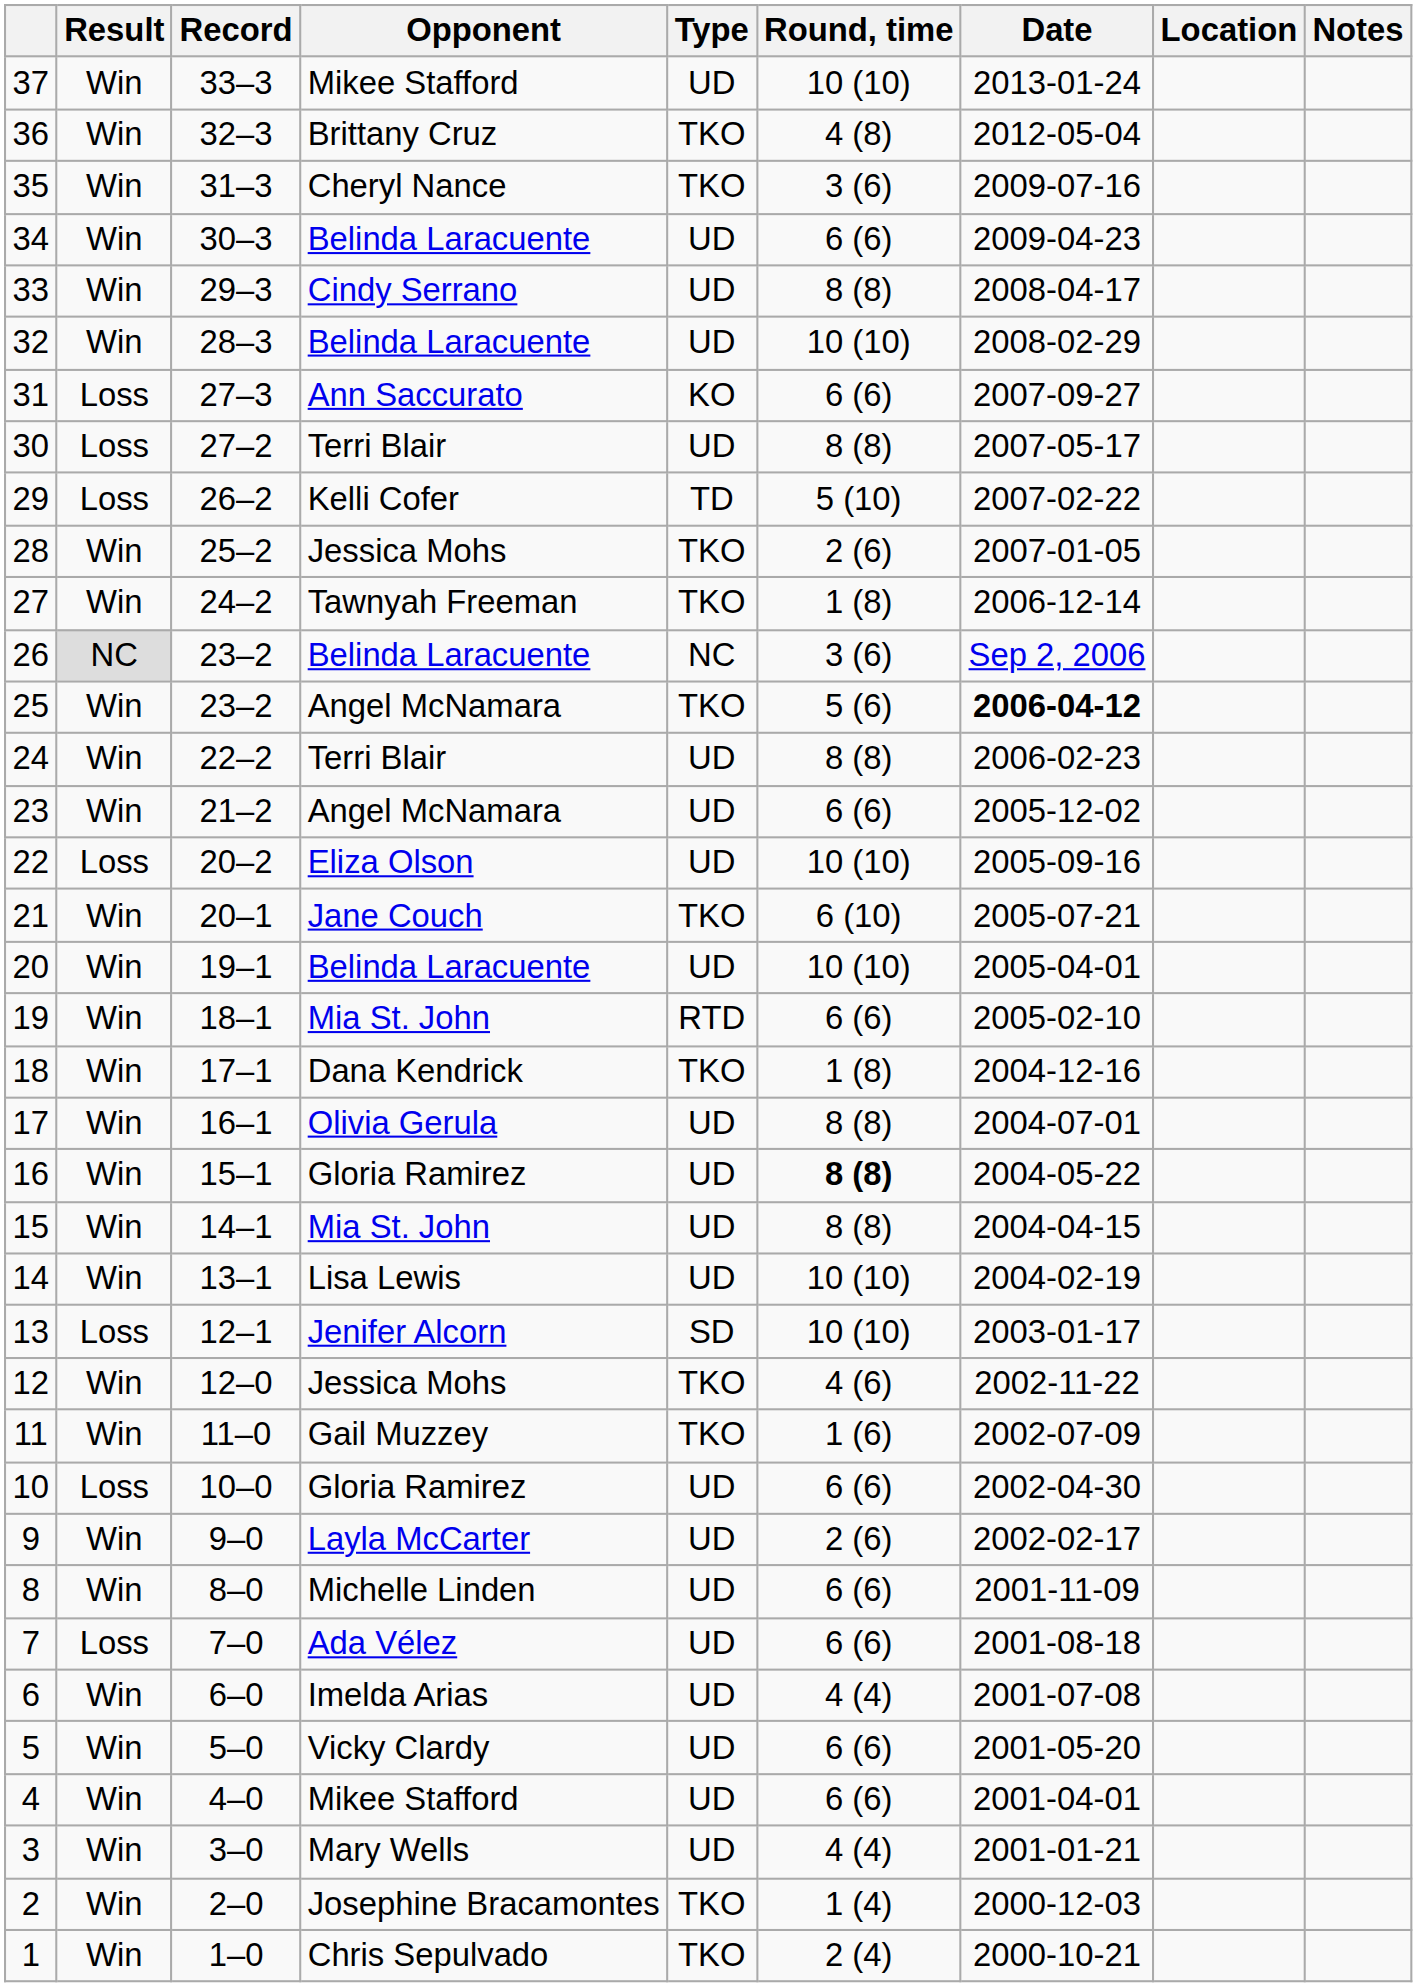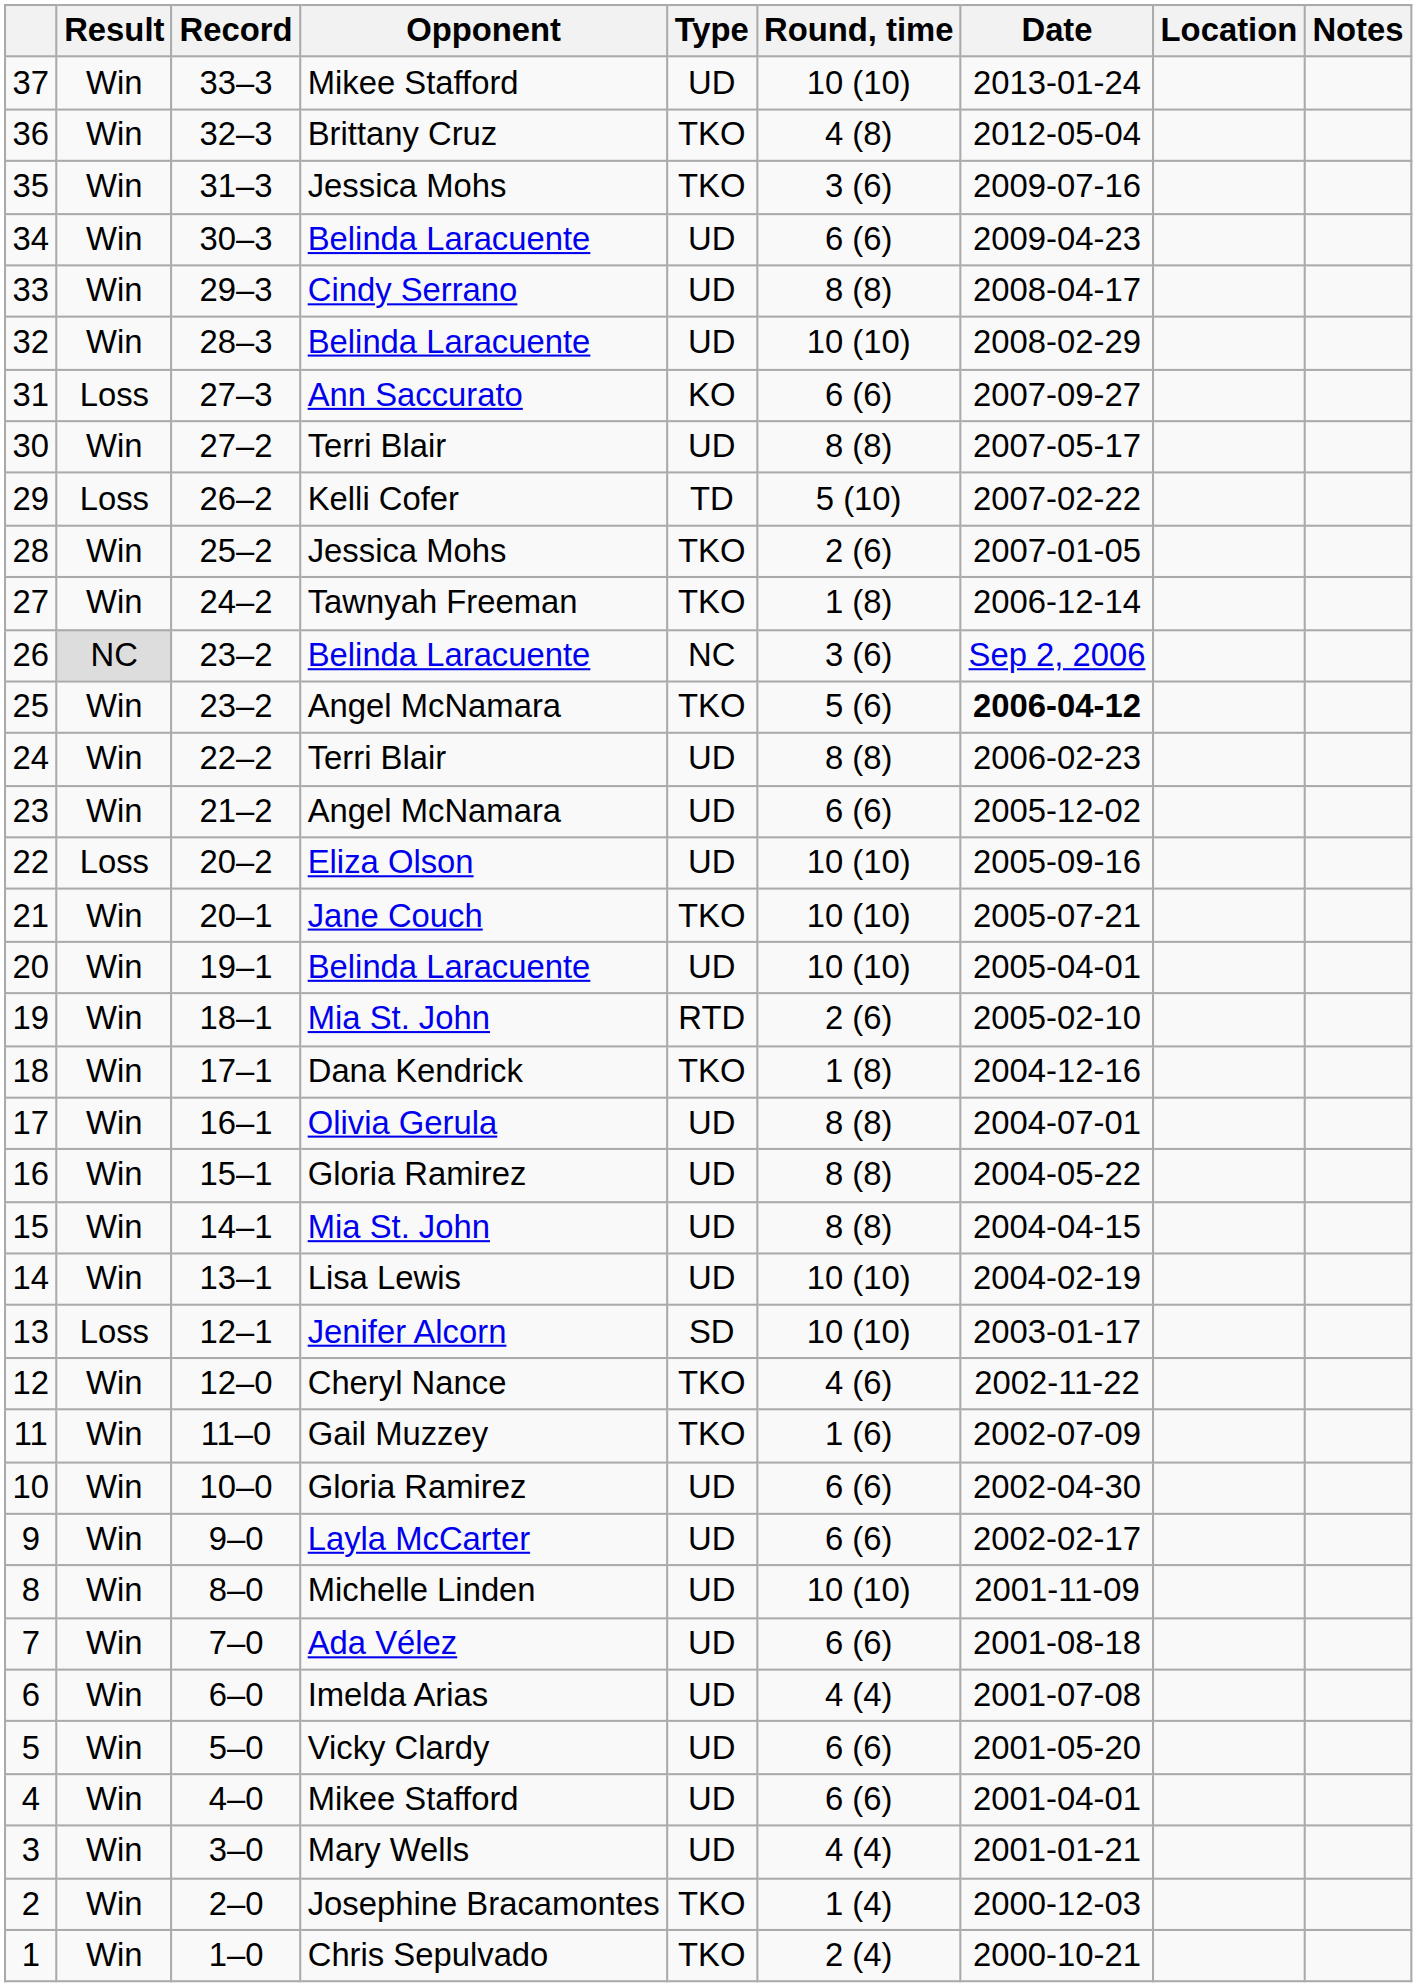35 | Opponent: Cheryl Nance -> Jessica Mohs
30 | Result: Loss -> Win
21 | Round, time: 6 (10) -> 10 (10)
19 | Round, time: 6 (6) -> 2 (6)
16 | Round, time: bold -> normal
12 | Opponent: Jessica Mohs -> Cheryl Nance
10 | Result: Loss -> Win
9 | Round, time: 2 (6) -> 6 (6)
8 | Round, time: 6 (6) -> 10 (10)
7 | Result: Loss -> Win
